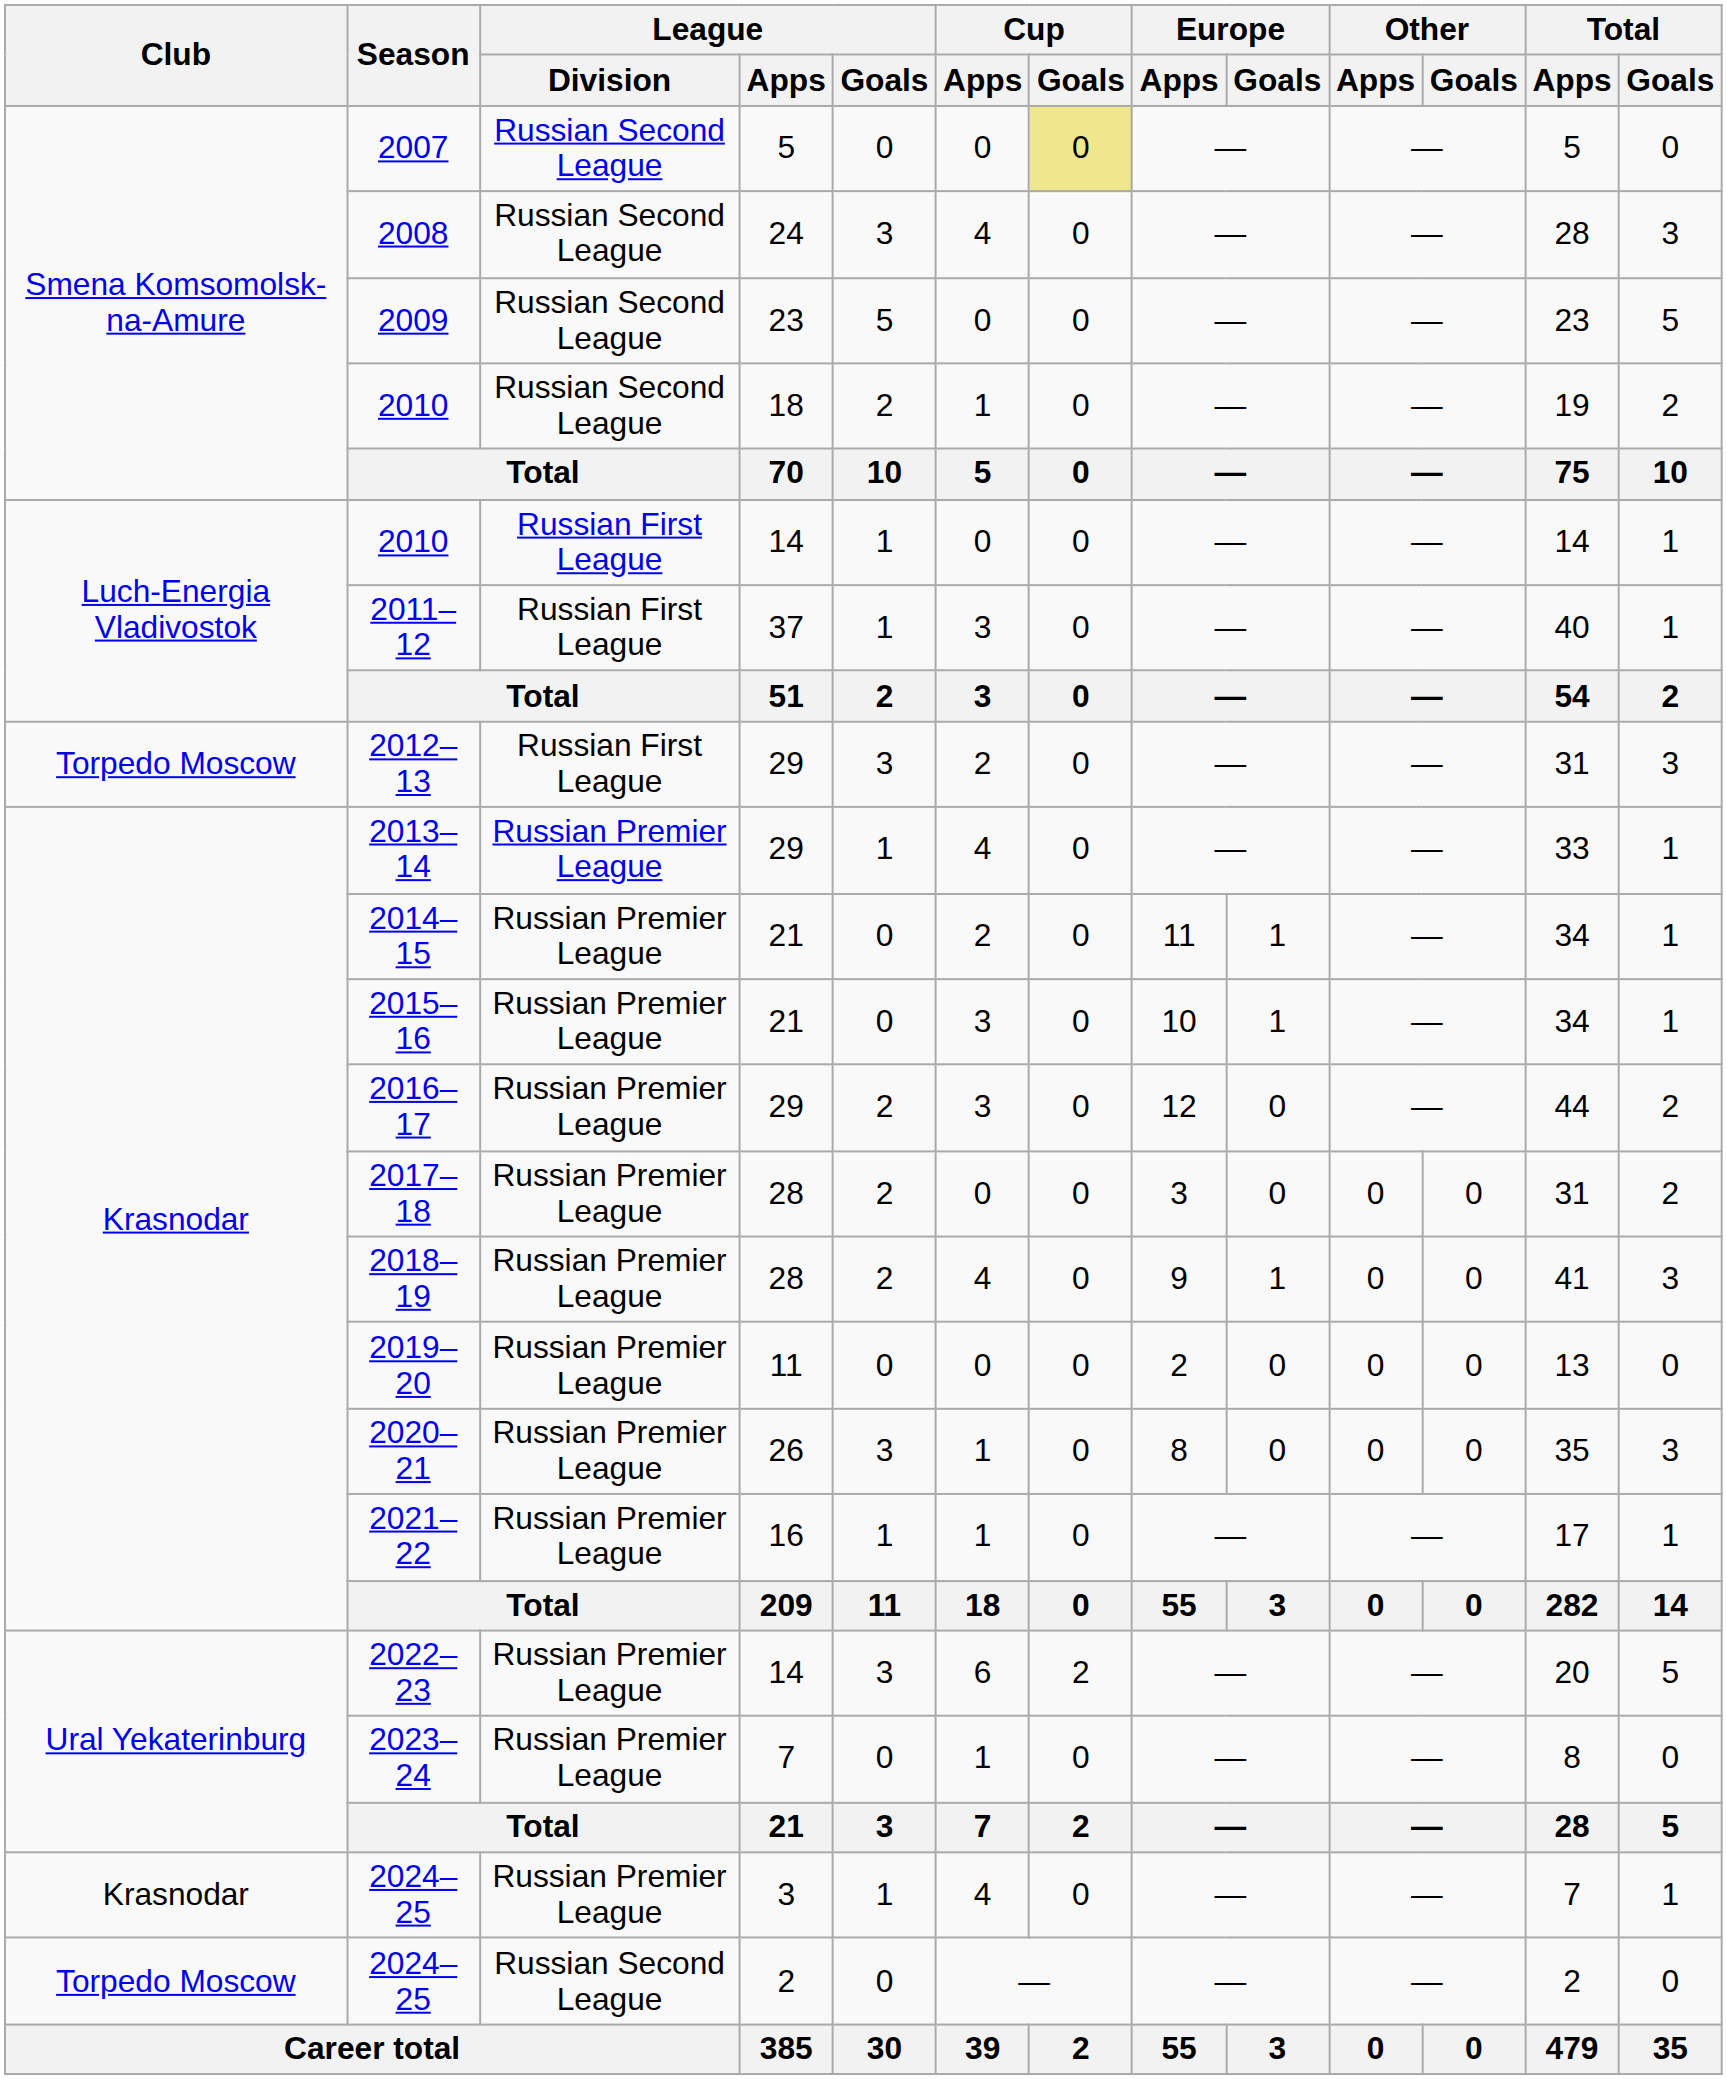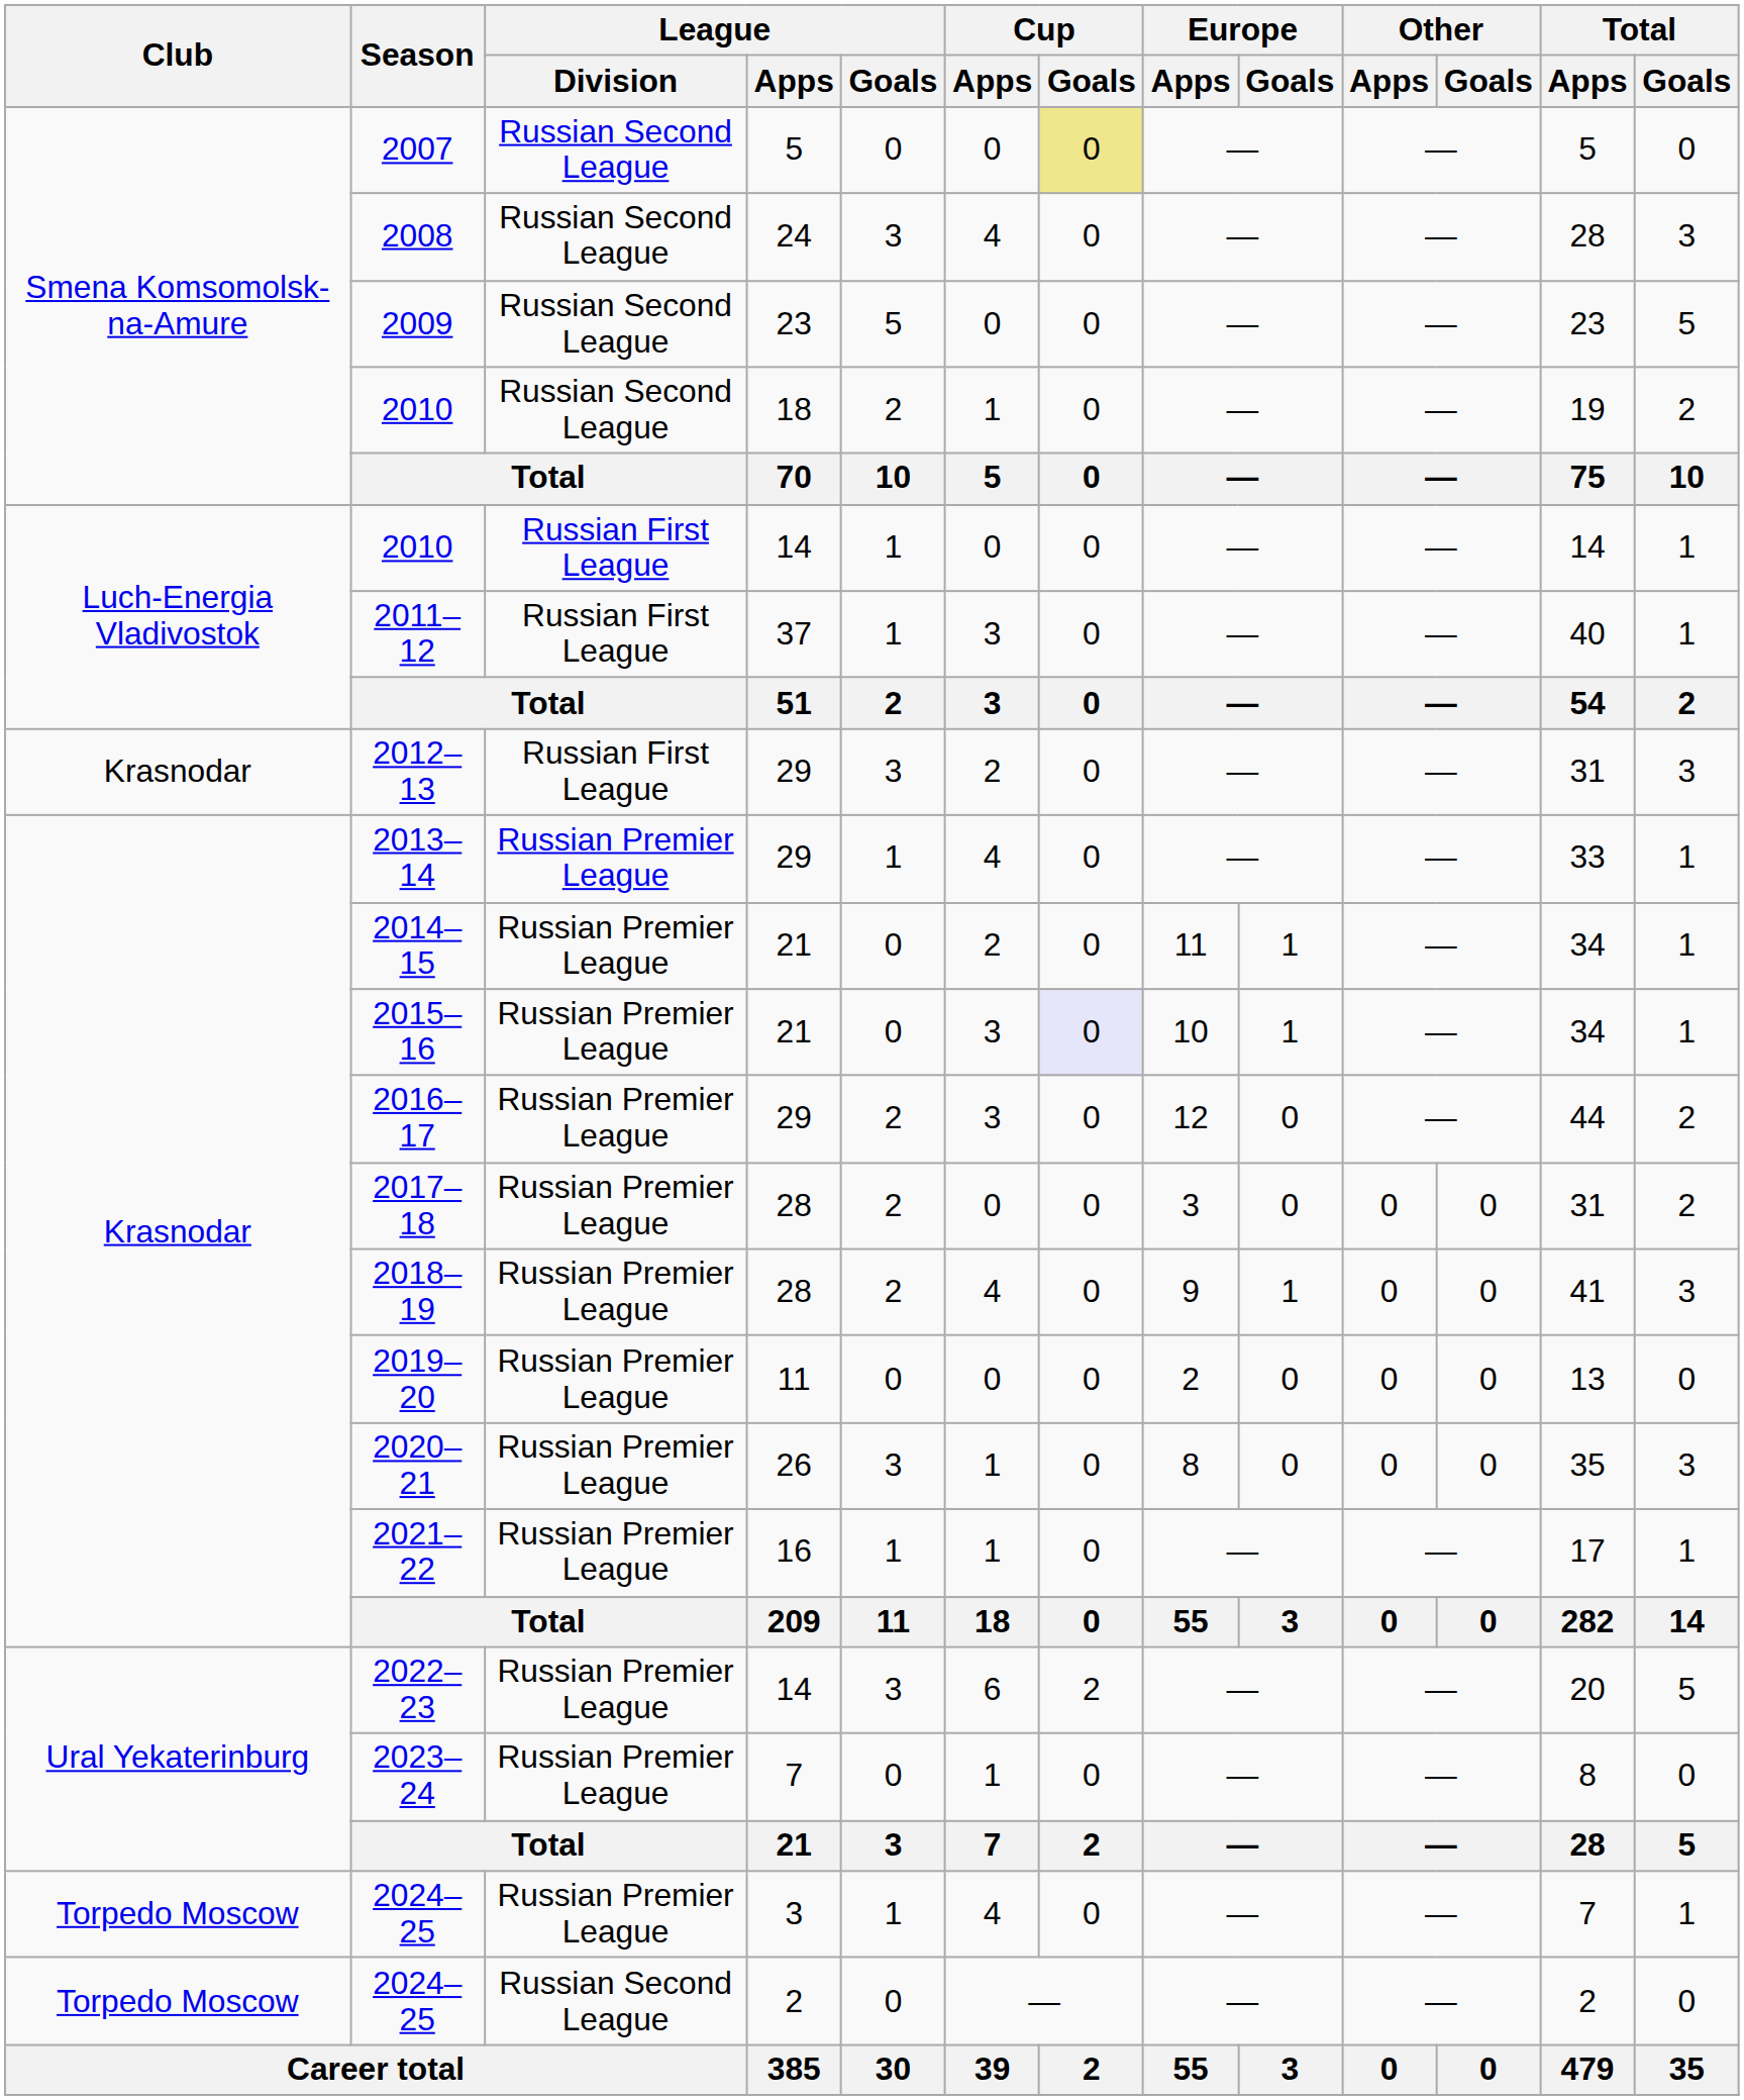2012–13 | Club: Torpedo Moscow -> Krasnodar
2015–16 | Cup / Goals: no background -> lavender background
2024–25 / 3 | Club: Krasnodar -> Torpedo Moscow
